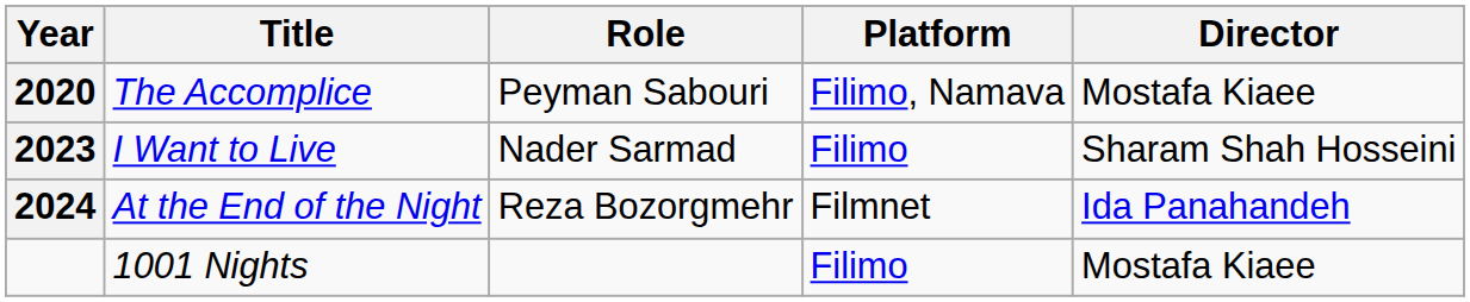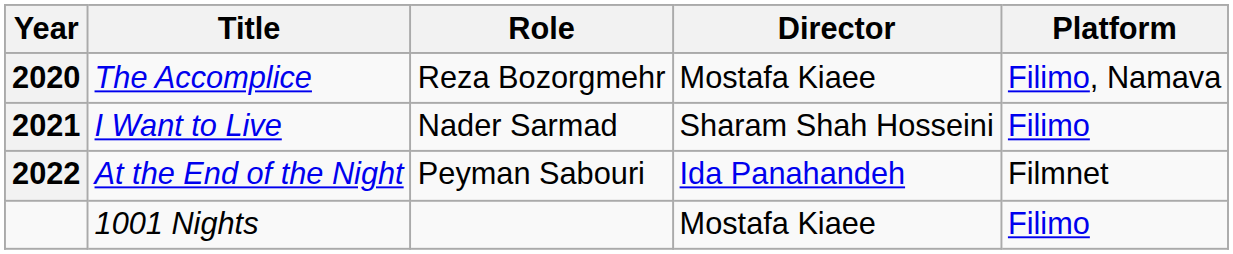columns swapped: Director <-> Platform
The Accomplice | Role: Peyman Sabouri -> Reza Bozorgmehr
I Want to Live | Year: 2023 -> 2021
At the End of the Night | Year: 2024 -> 2022
At the End of the Night | Role: Reza Bozorgmehr -> Peyman Sabouri
